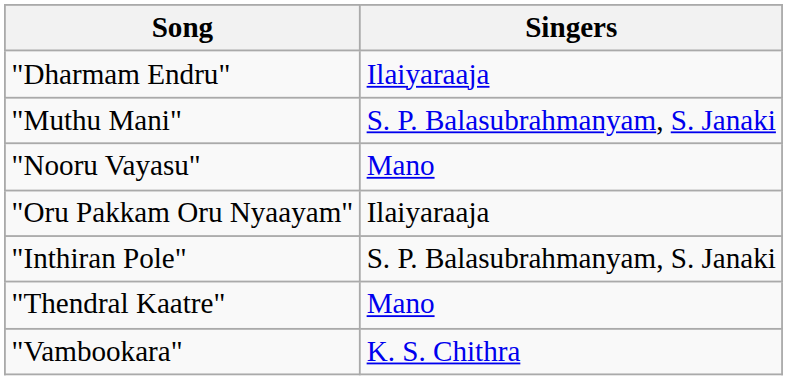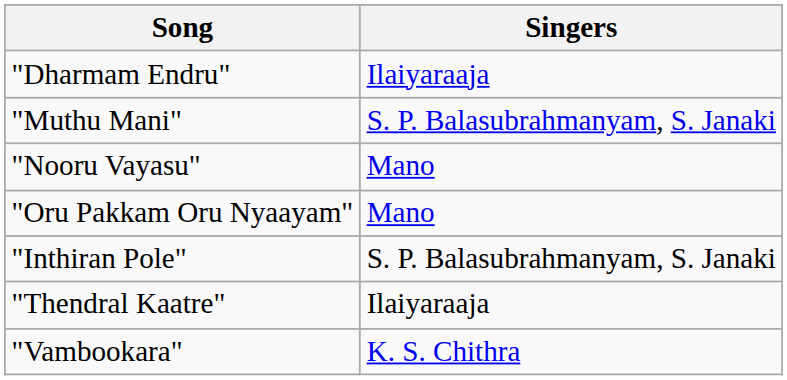"Oru Pakkam Oru Nyaayam" | Singers: Ilaiyaraaja -> Mano
"Thendral Kaatre" | Singers: Mano -> Ilaiyaraaja
